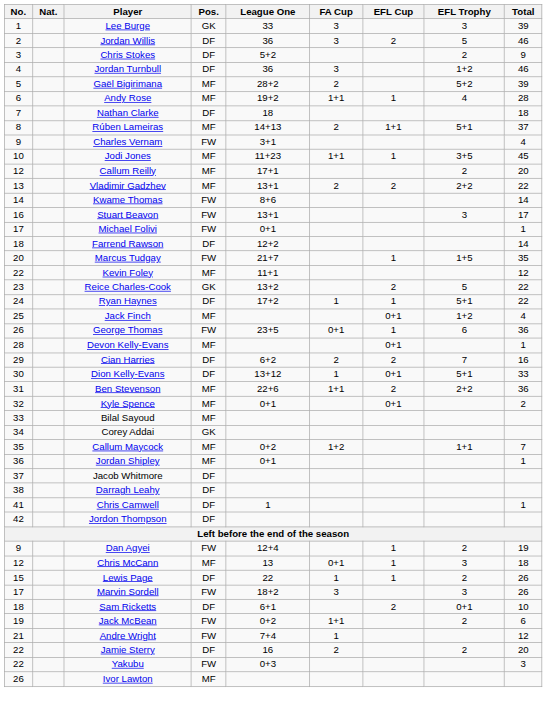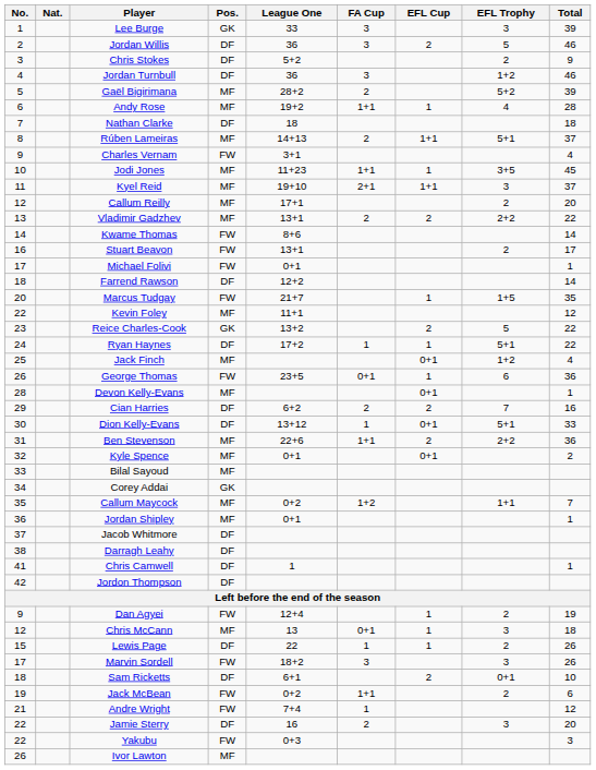+ row: 11 | Kyel Reid | MF | 19+10 | 2+1 | 1+1 | 3 | 37
Stuart Beavon | EFL Trophy: 3 -> 2
Jamie Sterry | EFL Trophy: 2 -> 3
